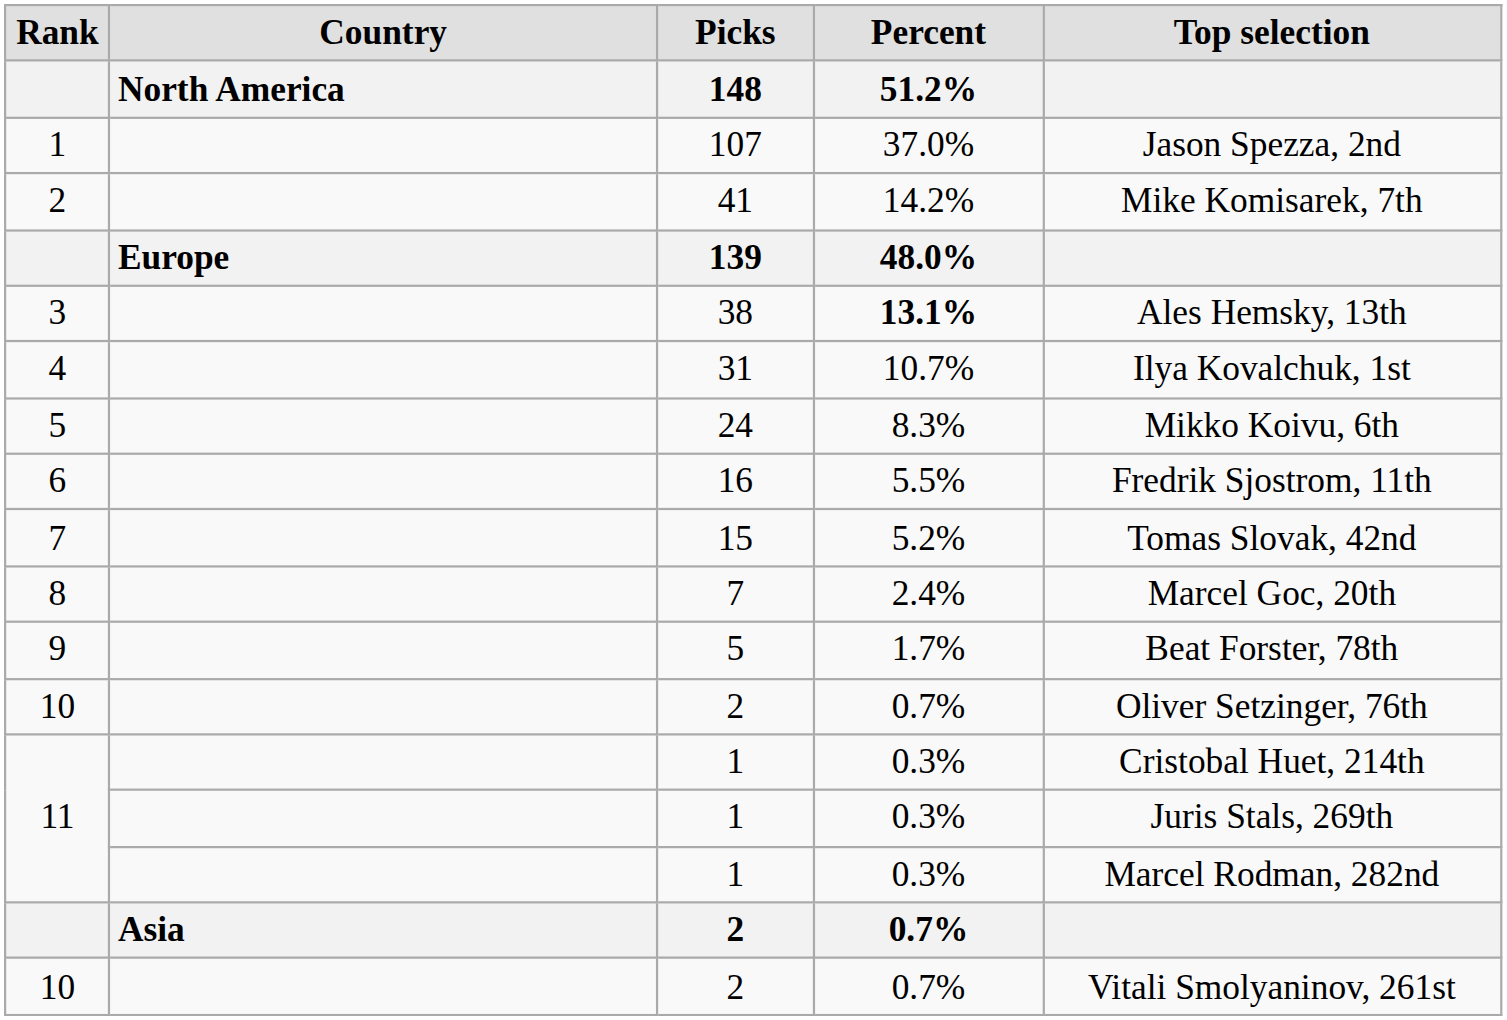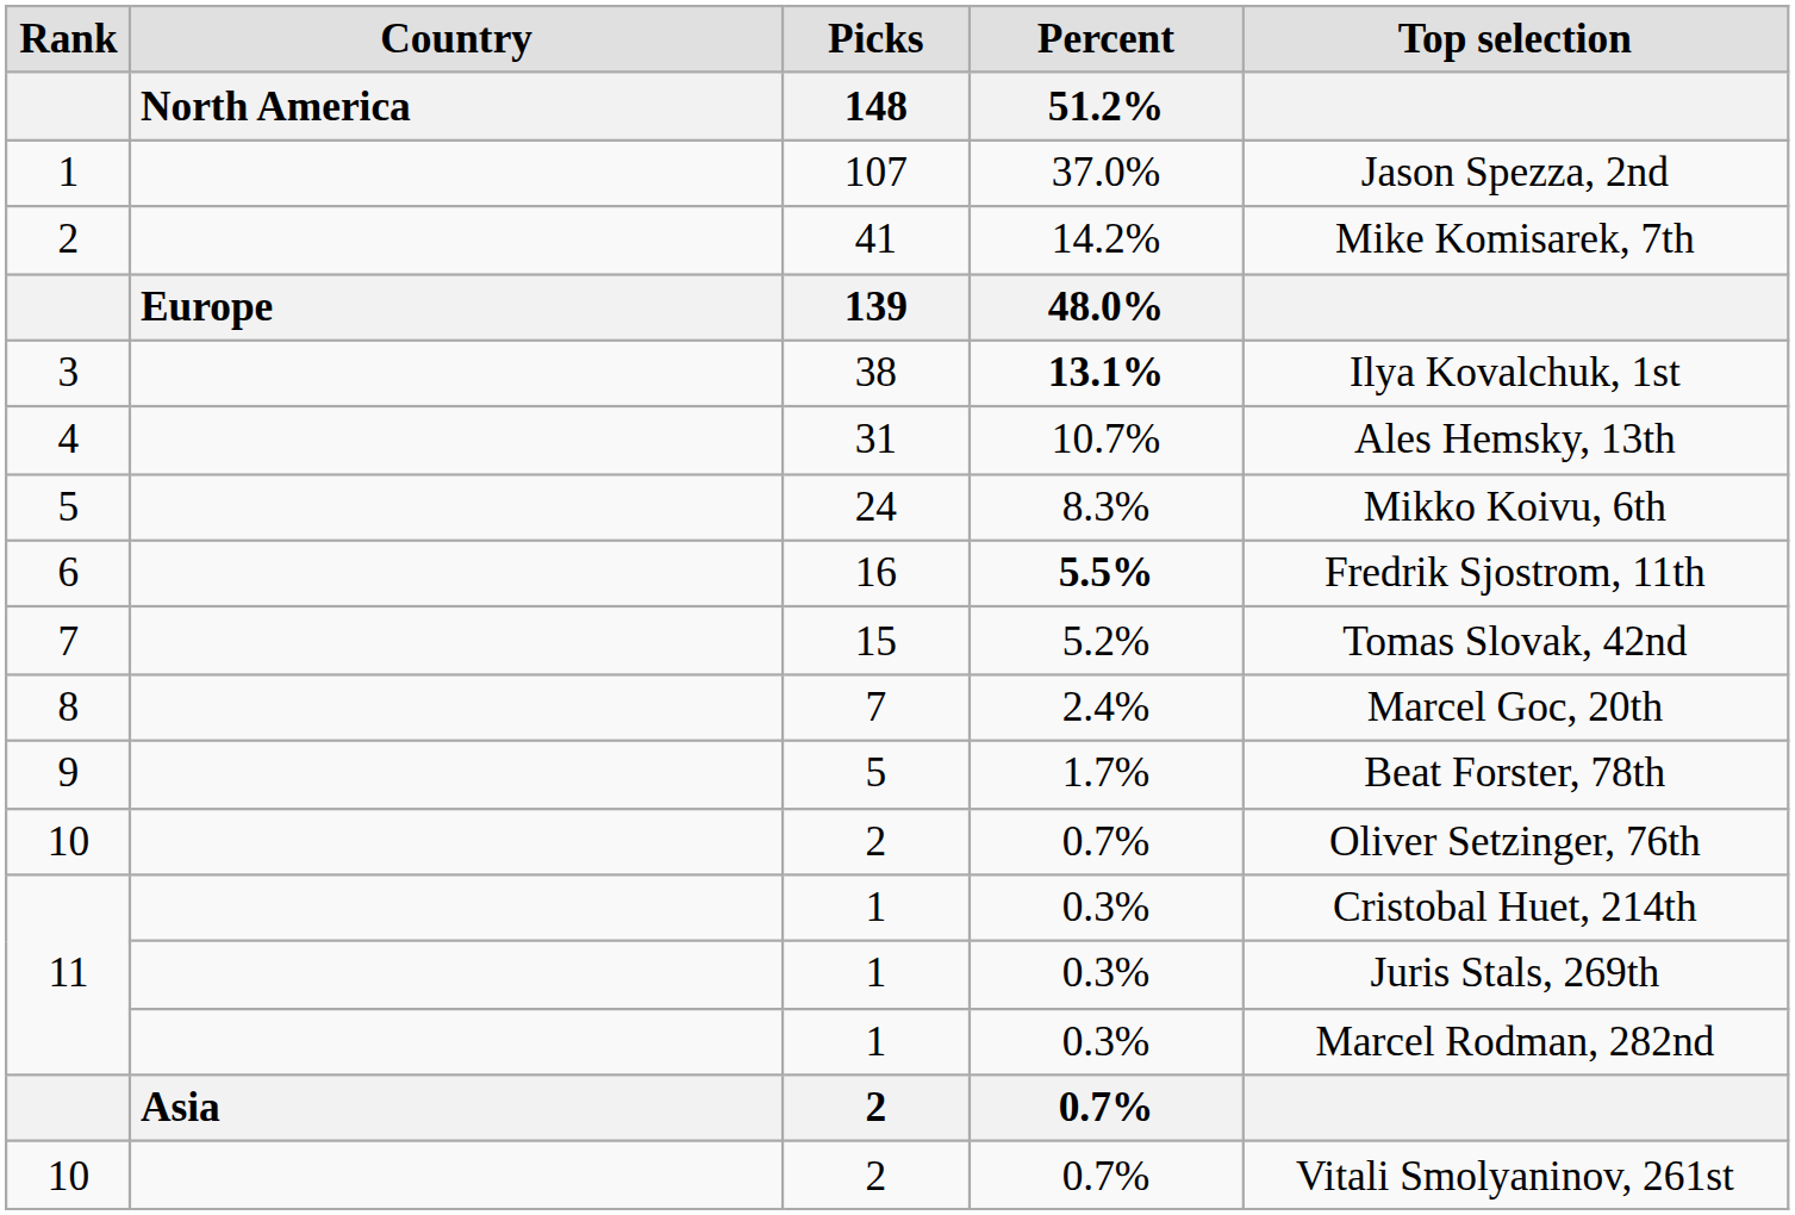3 | Top selection: Ales Hemsky, 13th -> Ilya Kovalchuk, 1st
4 | Top selection: Ilya Kovalchuk, 1st -> Ales Hemsky, 13th
6 | Percent / 51.2%: normal -> bold
